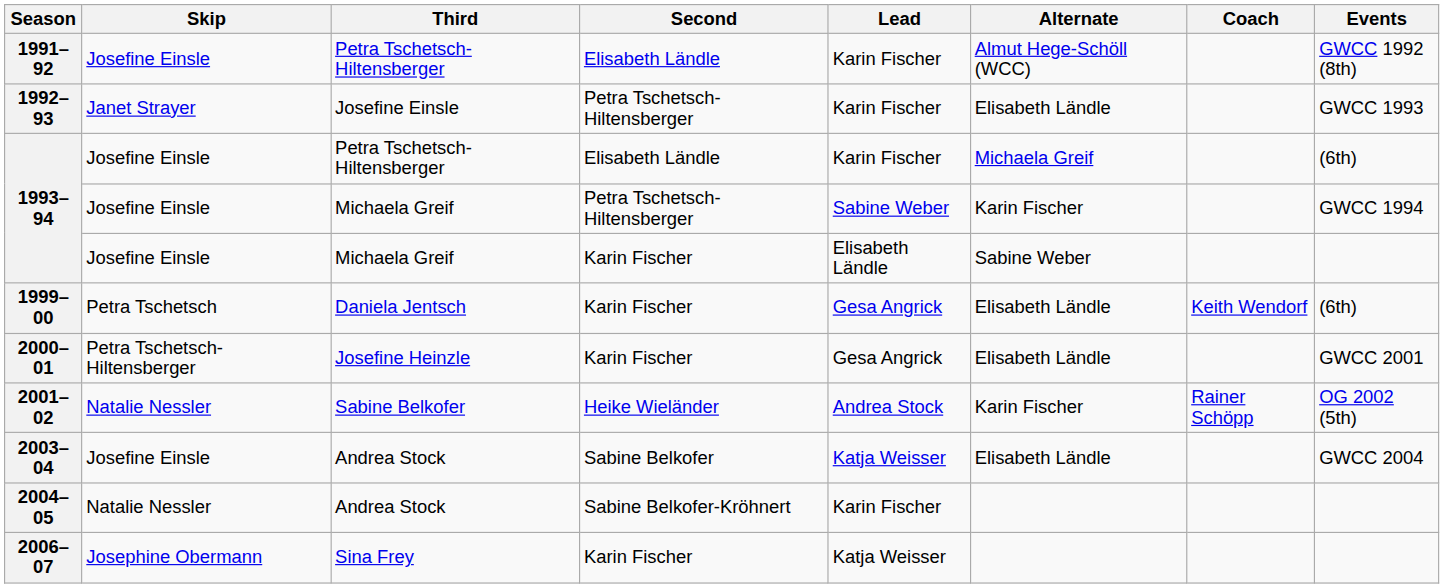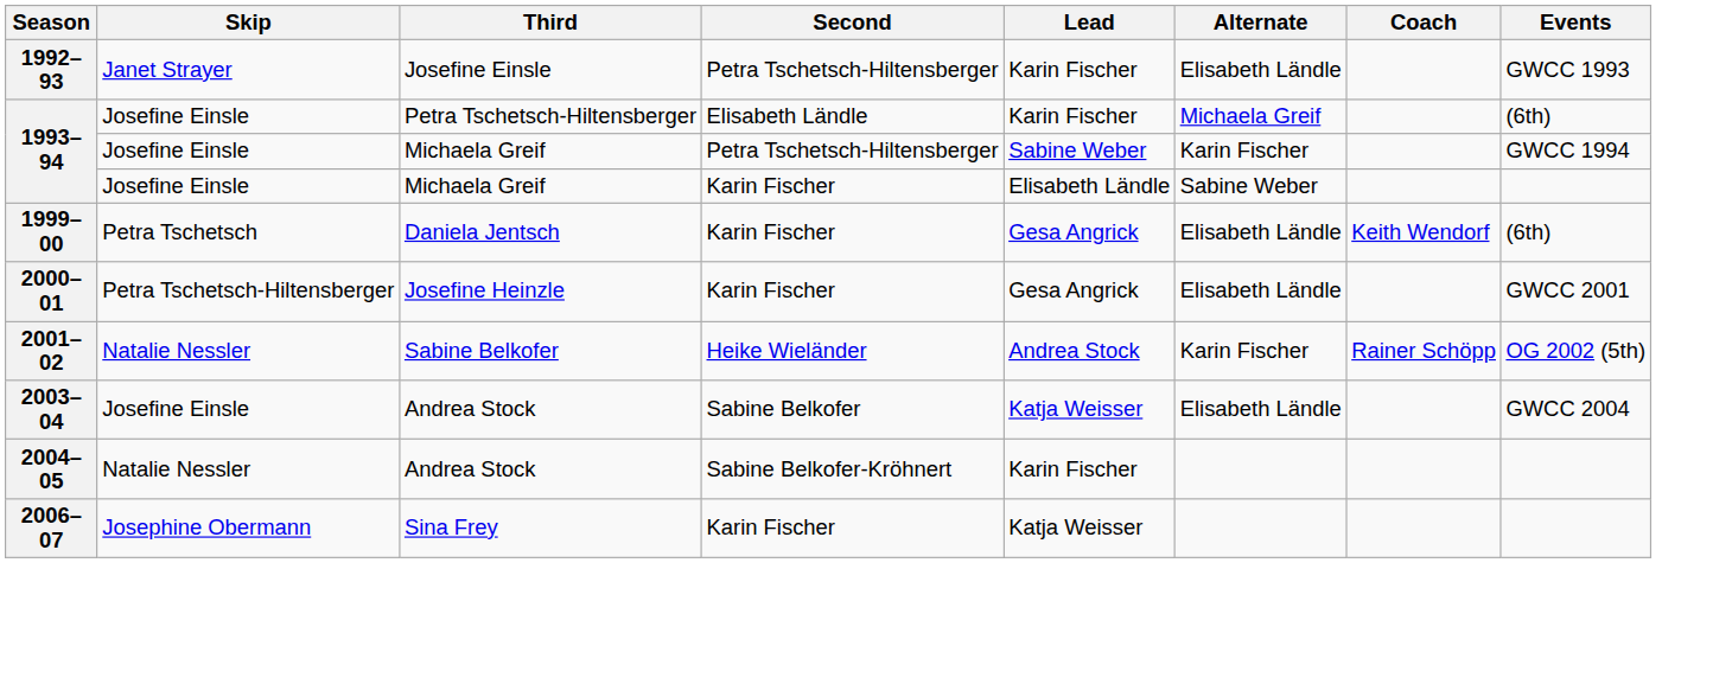- row: 1991–92 | Josefine Einsle | Petra Tschetsch-Hiltensberger | Elisabeth Ländle | Karin Fischer | Almut Hege-Schöll (WCC) | GWCC 1992 (8th)
